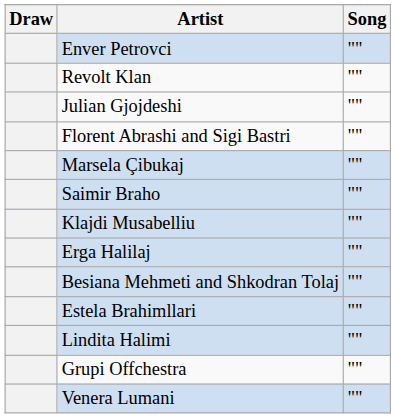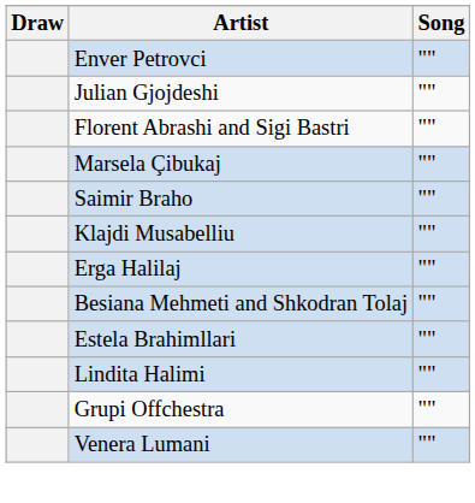- row: Revolt Klan | ""
